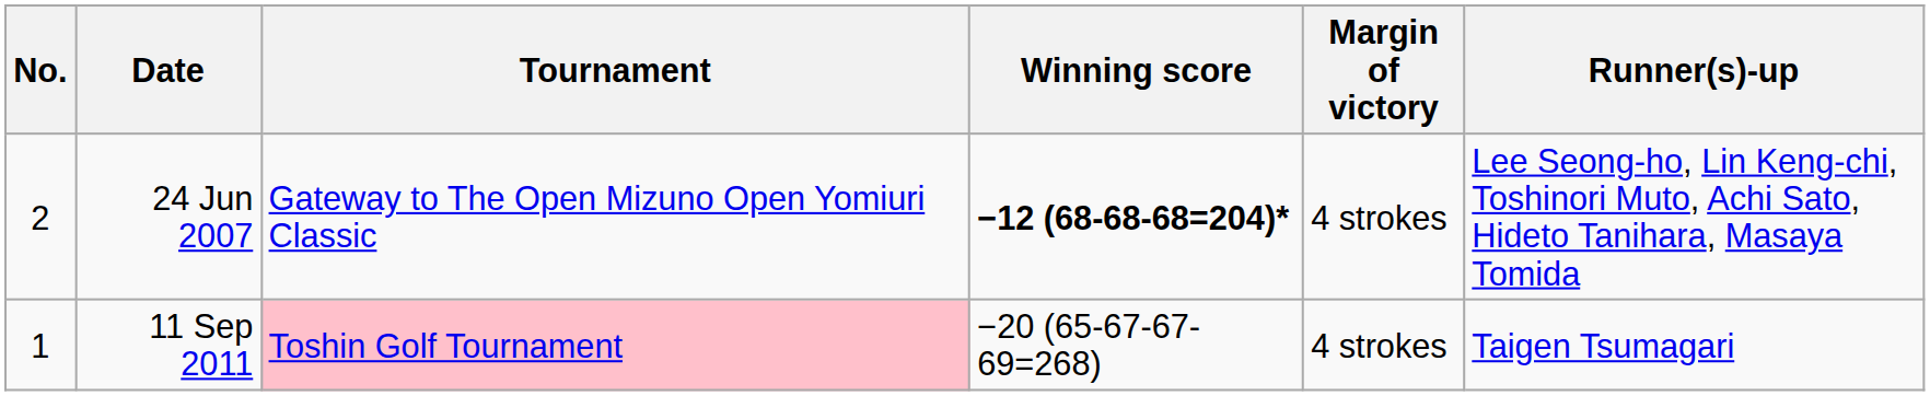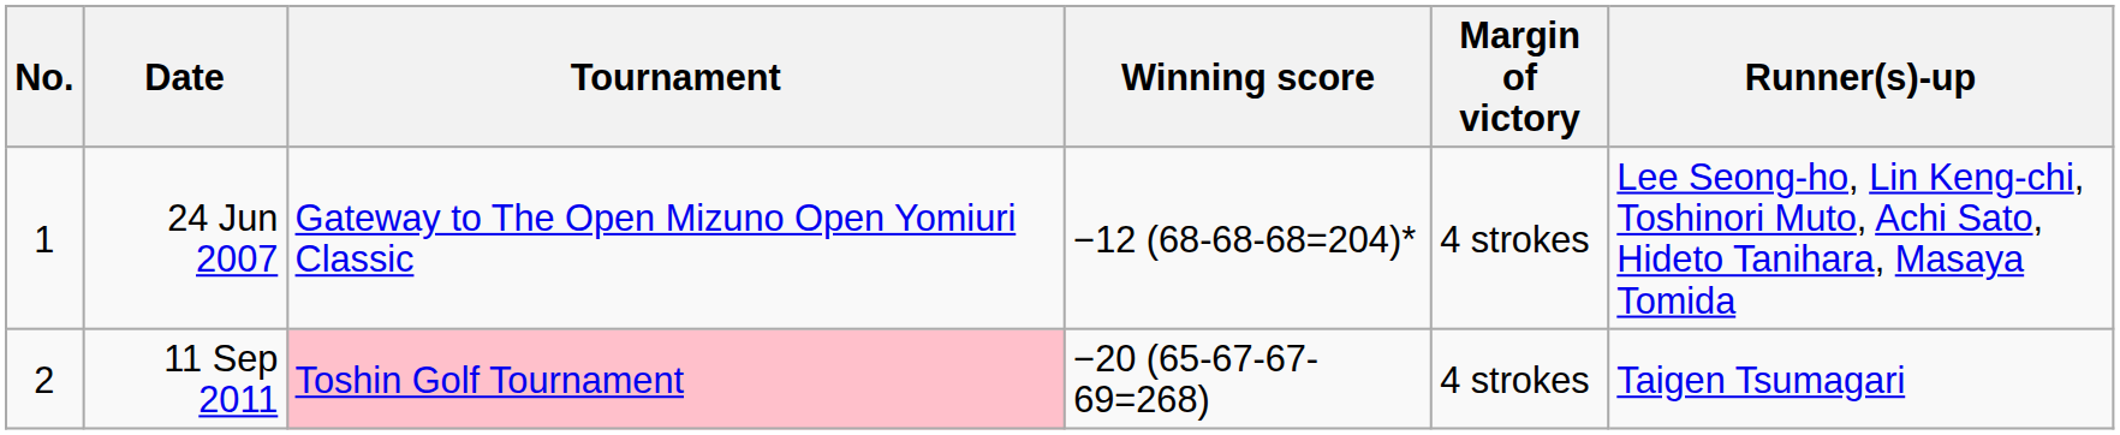24 Jun 2007 | No.: 2 -> 1
24 Jun 2007 | Winning score: bold -> normal
11 Sep 2011 | No.: 1 -> 2
